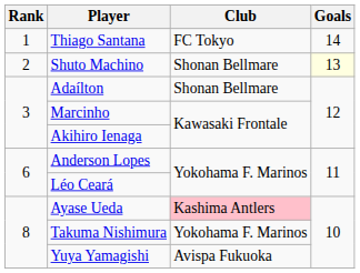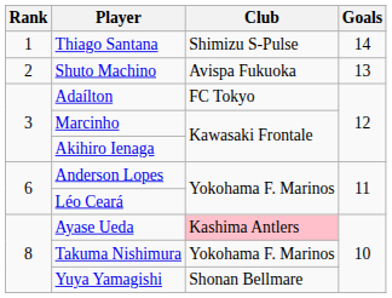Thiago Santana | Club: FC Tokyo -> Shimizu S-Pulse
Shuto Machino | Club: Shonan Bellmare -> Avispa Fukuoka
Shuto Machino | Goals: lightyellow background -> no background
Adaílton | Club: Shonan Bellmare -> FC Tokyo
Yuya Yamagishi | Club: Avispa Fukuoka -> Shonan Bellmare
